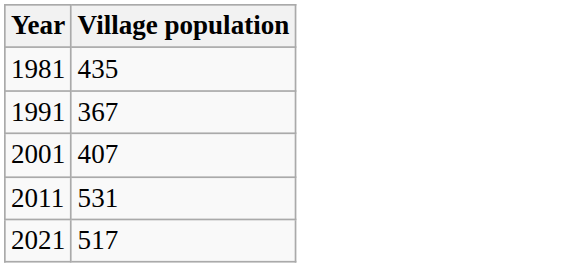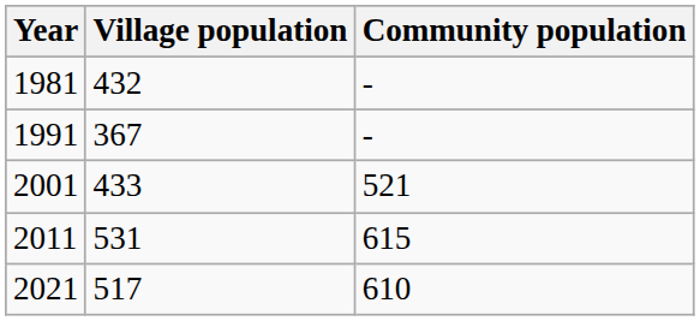+ column: Community population | - | - | 521 | 615 | 610
1981 | Village population: 435 -> 432
2001 | Village population: 407 -> 433
